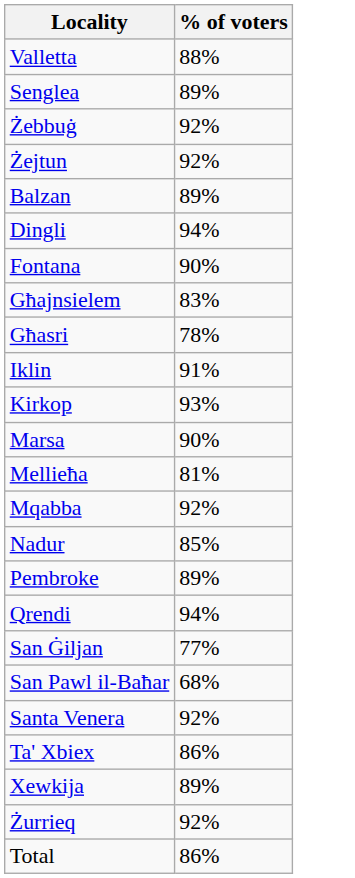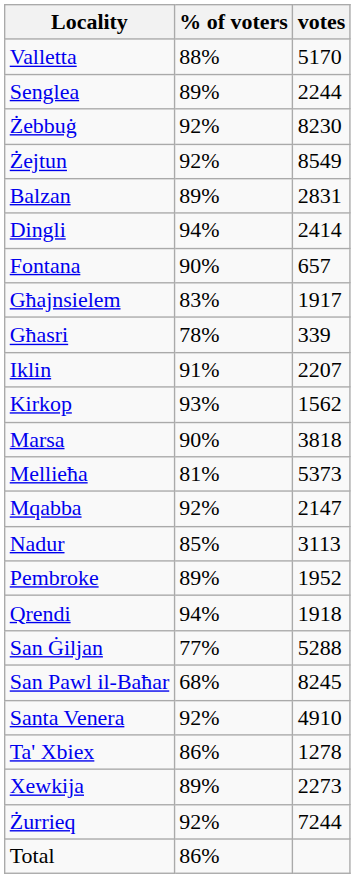+ column: votes | 5170 | 2244 | 8230 | 8549 | 2831 | 2414 | 657 | 1917 | 339 | 2207 | 1562 | 3818 | 5373 | 2147 | 3113 | 1952 | 1918 | 5288 | 8245 | 4910 | 1278 | 2273 | 7244
